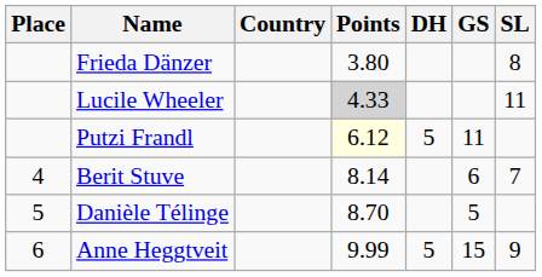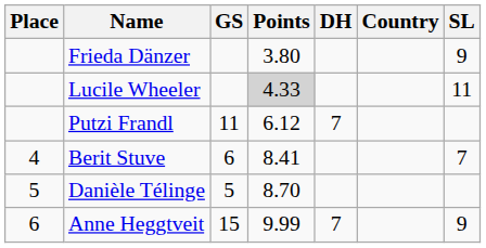columns swapped: Country <-> GS
Frieda Dänzer | SL: 8 -> 9
Putzi Frandl | Points: lightyellow background -> no background
Putzi Frandl | DH: 5 -> 7
Berit Stuve | Points: 8.14 -> 8.41
Anne Heggtveit | DH: 5 -> 7
